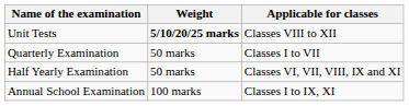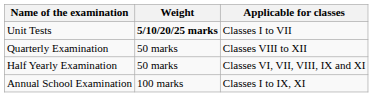Unit Tests | Applicable for classes: Classes VIII to XII -> Classes I to VII
Quarterly Examination | Applicable for classes: Classes I to VII -> Classes VIII to XII
